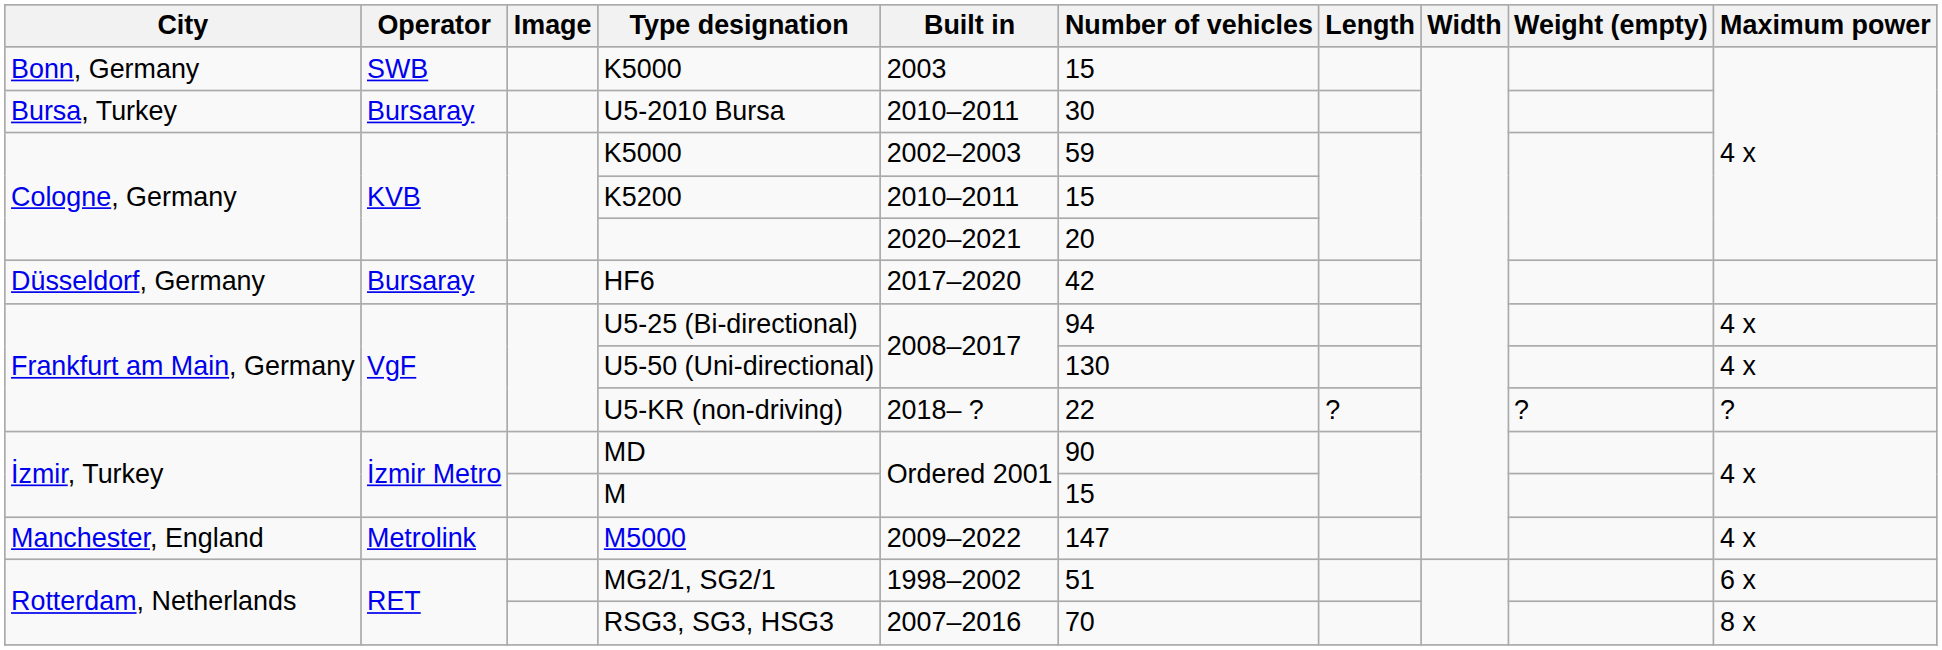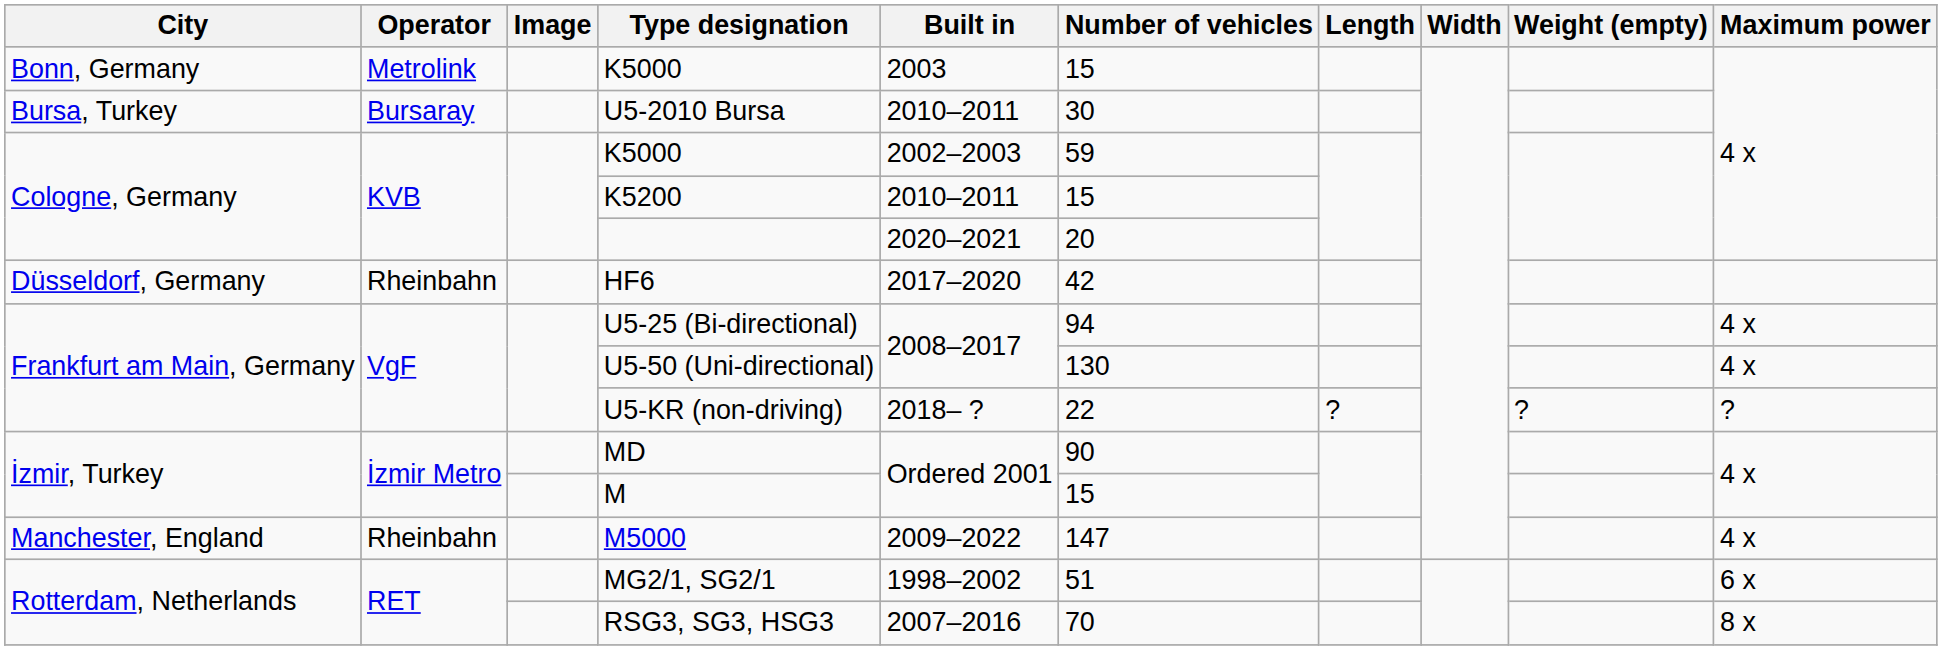Bonn, Germany / K5000 | Operator: SWB -> Metrolink
HF6 | Operator: Bursaray -> Rheinbahn
M5000 | Operator: Metrolink -> Rheinbahn
